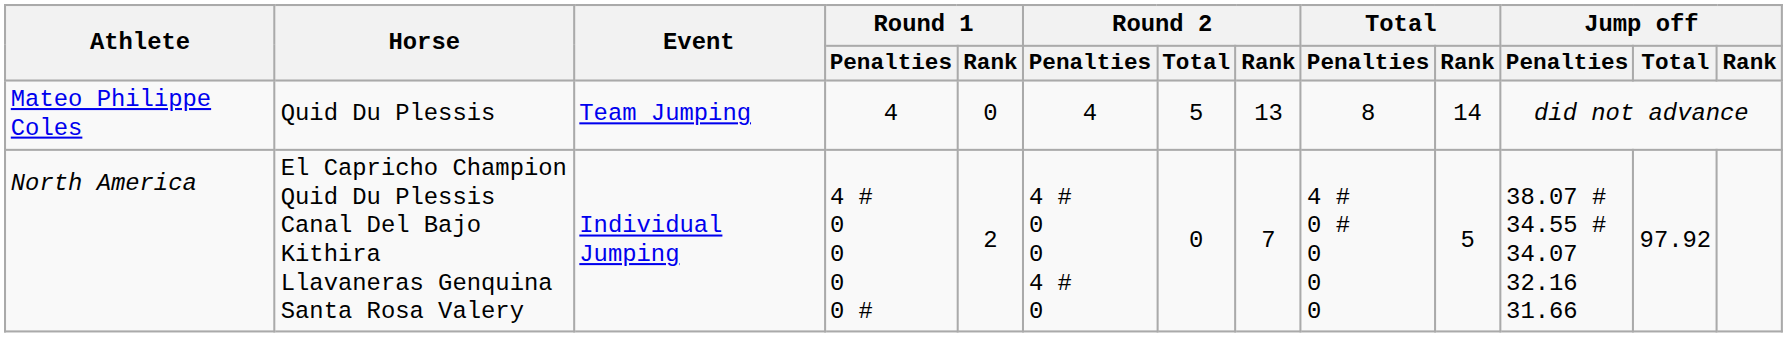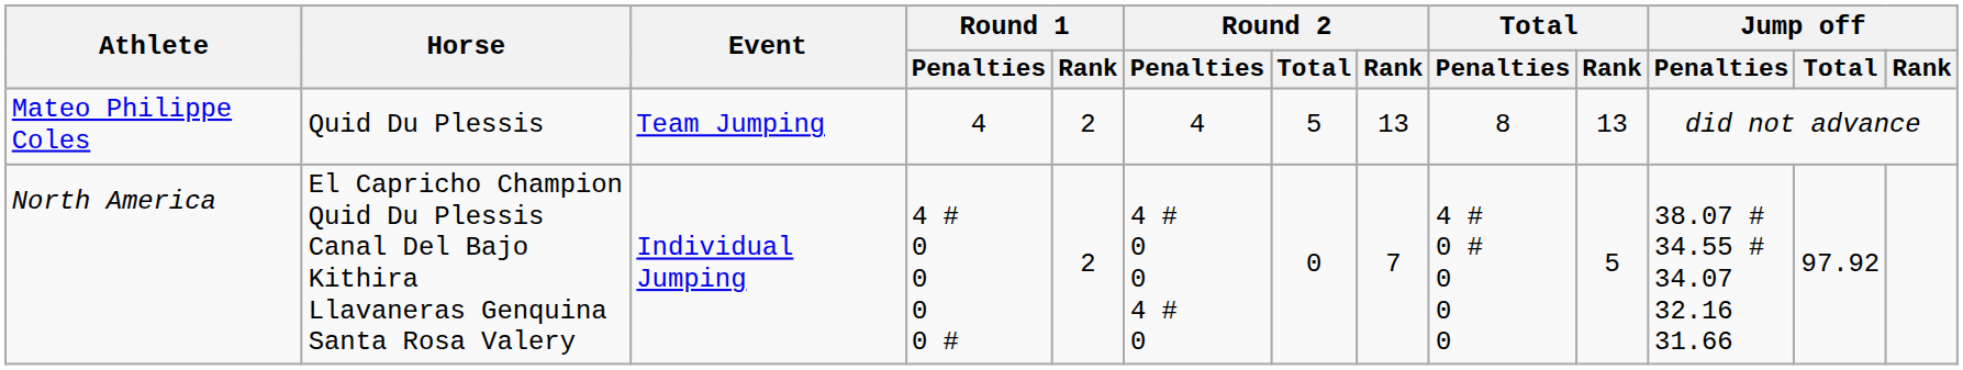Mateo Philippe Coles | Round 1 / Rank: 0 -> 2
Mateo Philippe Coles | Total / Rank: 14 -> 13
